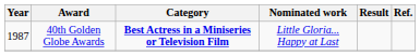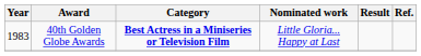40th Golden Globe Awards | Year: 1987 -> 1983
